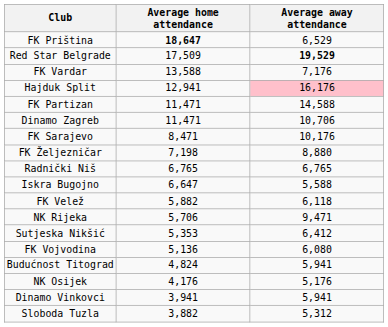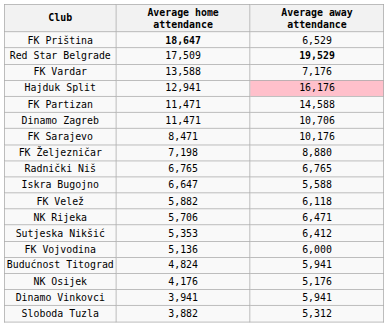NK Rijeka | Average away attendance: 9,471 -> 6,471
FK Vojvodina | Average away attendance: 6,080 -> 6,000
